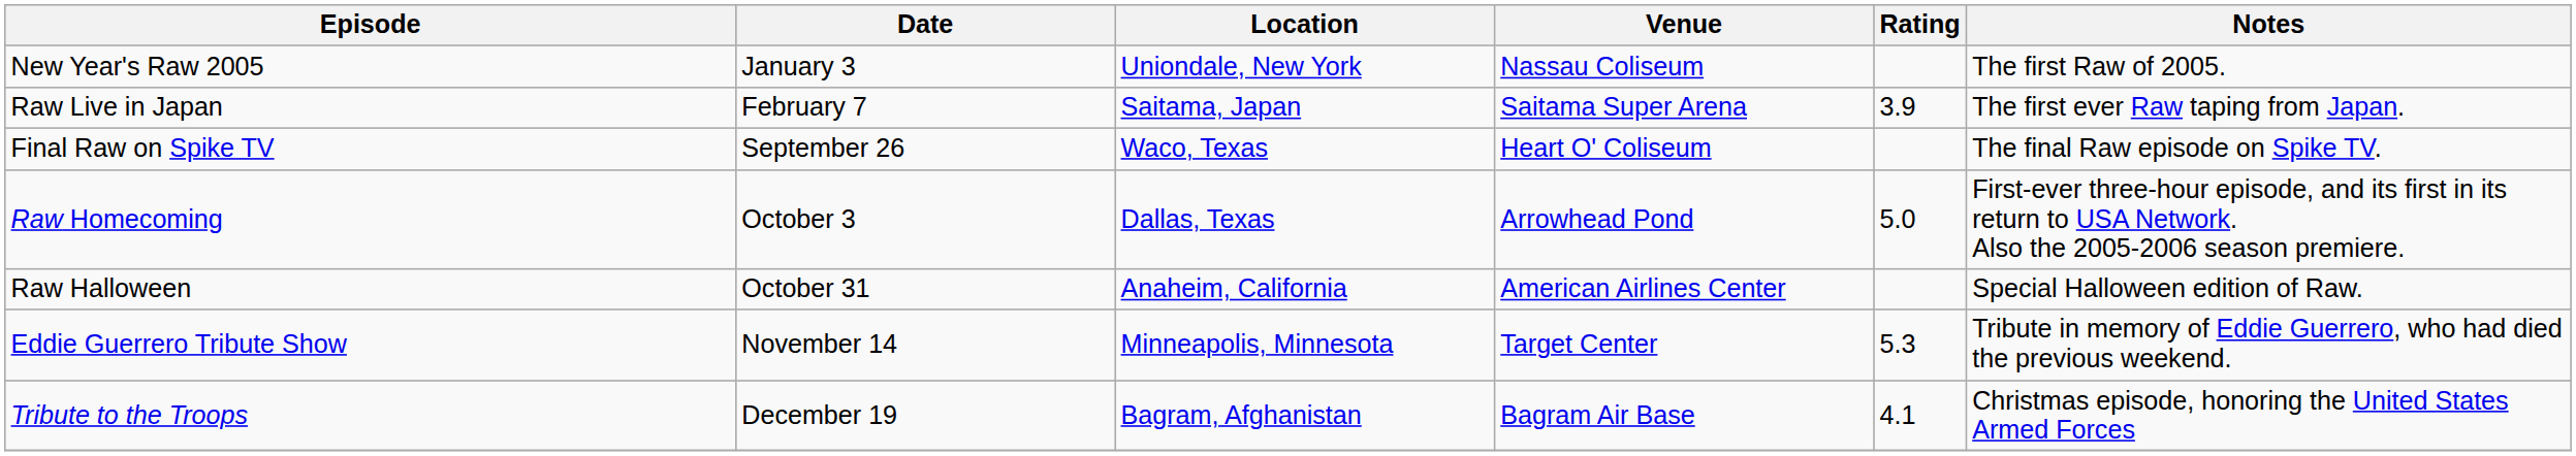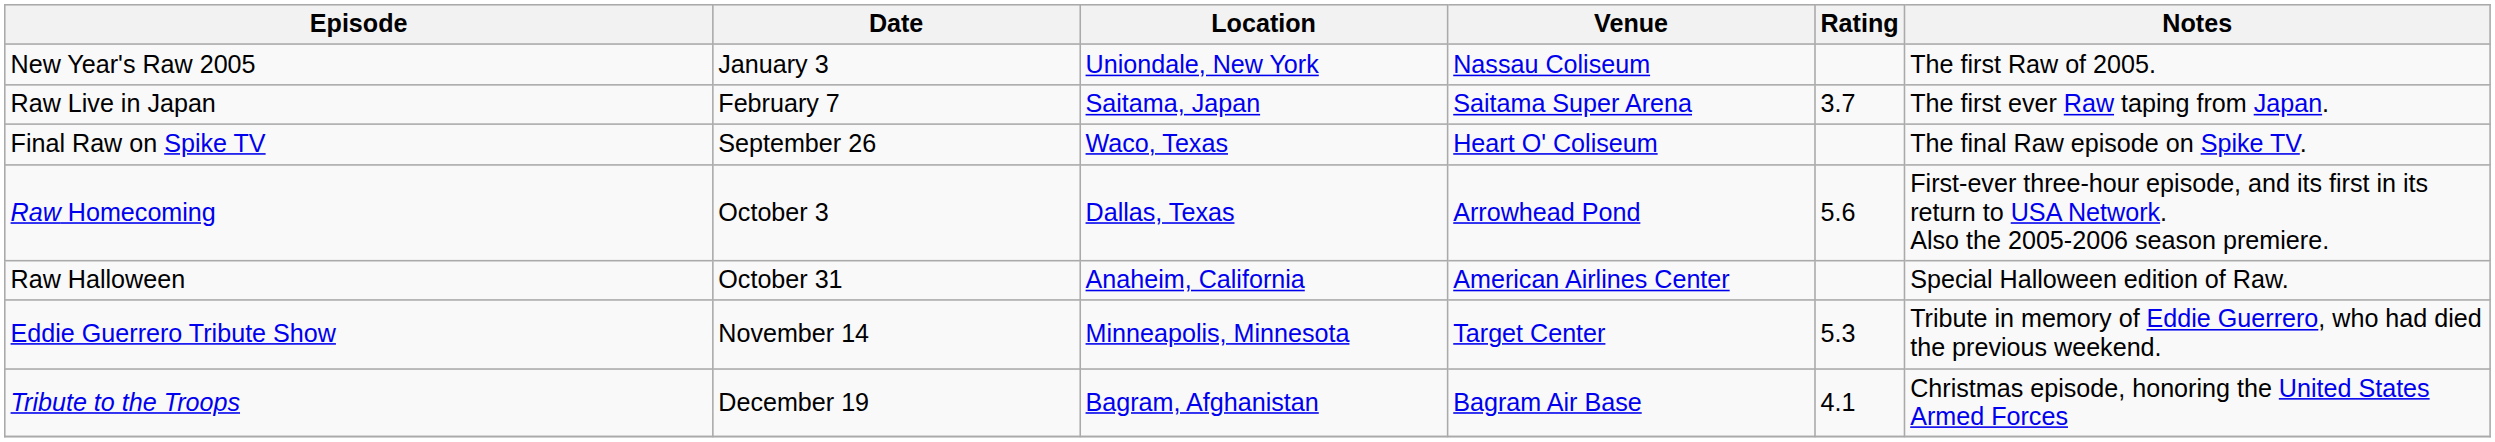Raw Live in Japan | Rating: 3.9 -> 3.7
Raw Homecoming | Rating: 5.0 -> 5.6
